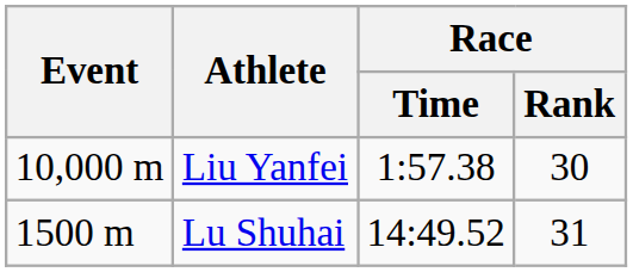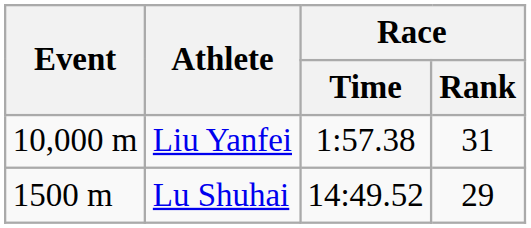Liu Yanfei | Race / Rank: 30 -> 31
Lu Shuhai | Race / Rank: 31 -> 29
